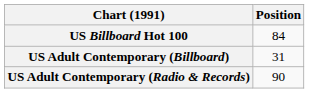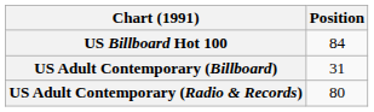US Adult Contemporary (Radio & Records) | Position: 90 -> 80
